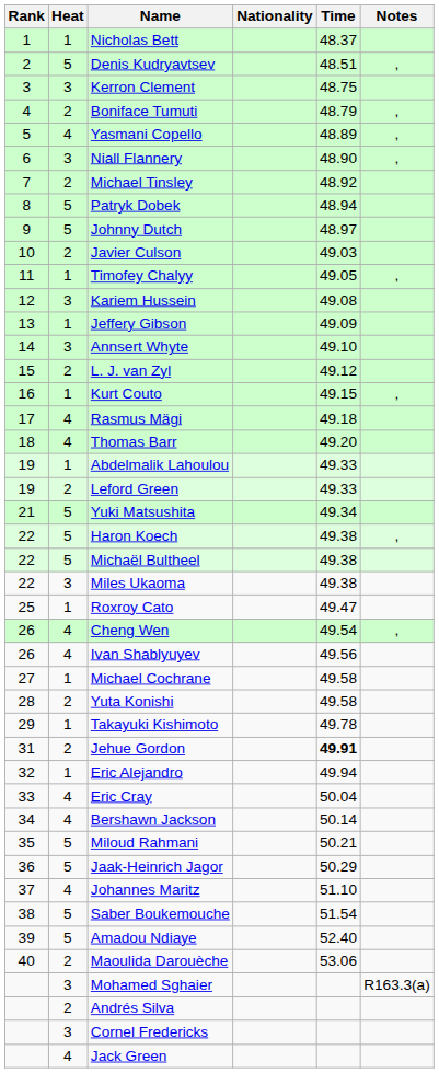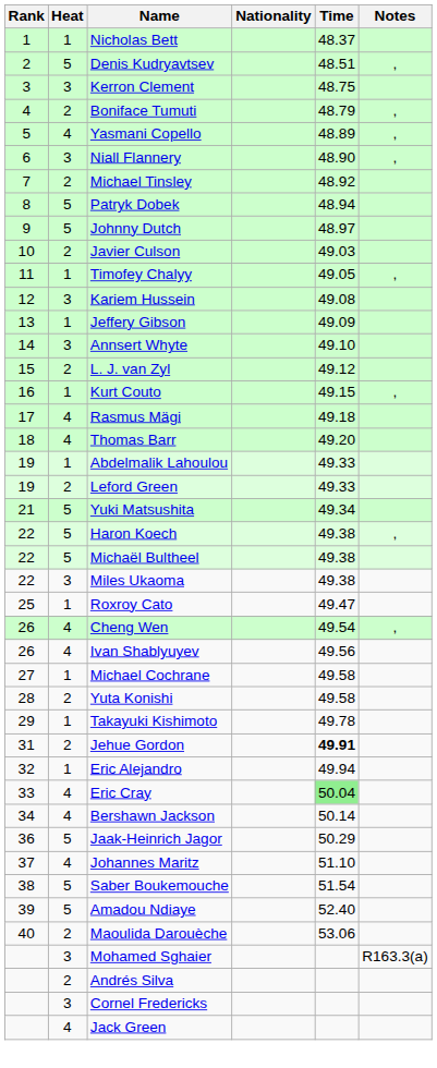Eric Cray | Time: no background -> lightgreen background
- row: 35 | 5 | Miloud Rahmani | 50.21
